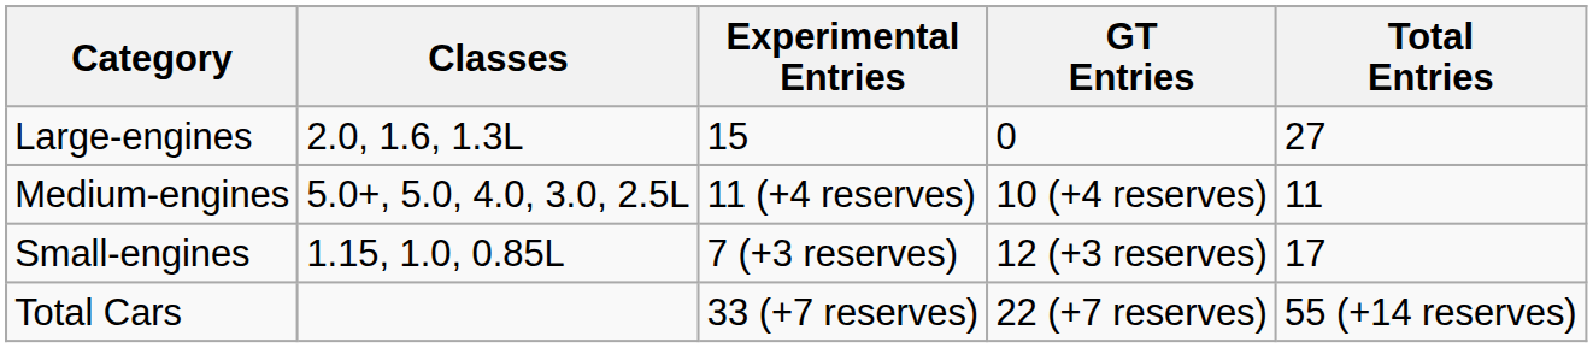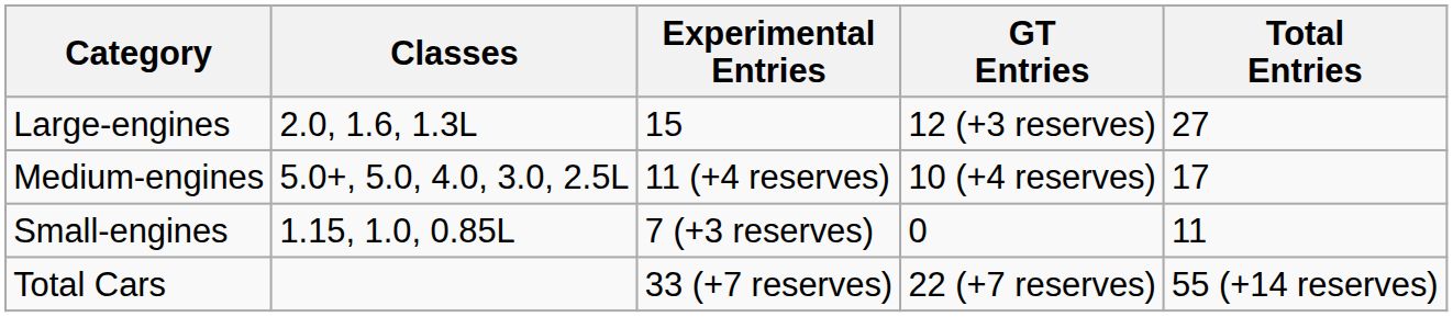Large-engines | GT Entries: 0 -> 12 (+3 reserves)
Medium-engines | Total Entries: 11 -> 17
Small-engines | GT Entries: 12 (+3 reserves) -> 0
Small-engines | Total Entries: 17 -> 11
